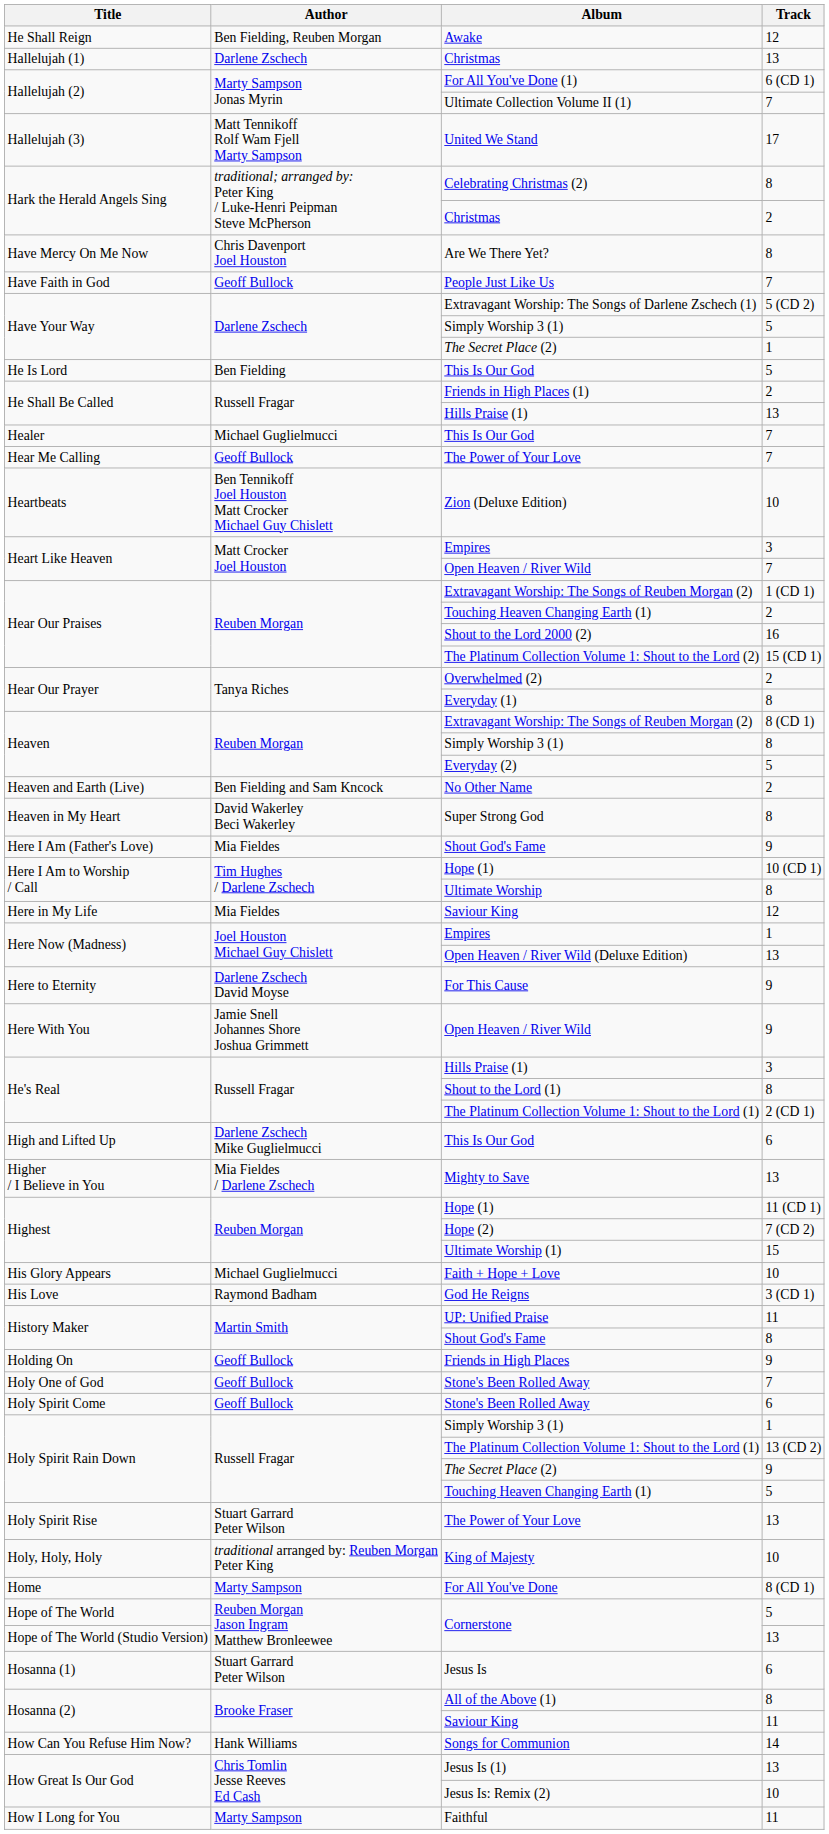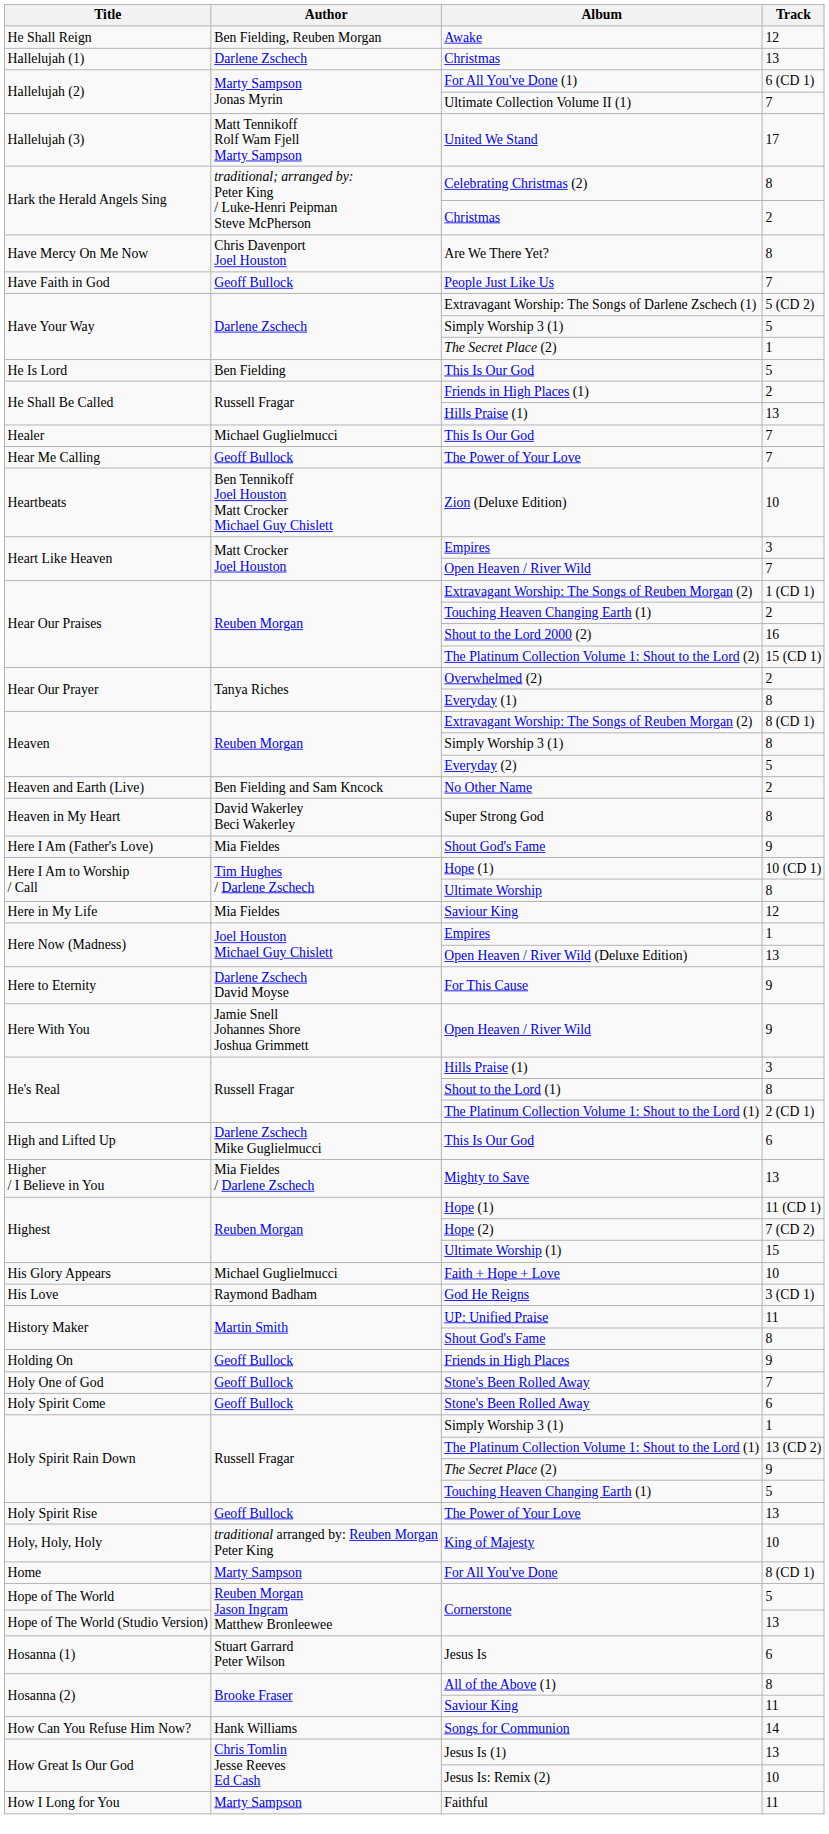Holy Spirit Rise / The Power of Your Love | Author: Stuart Garrard Peter Wilson -> Geoff Bullock
